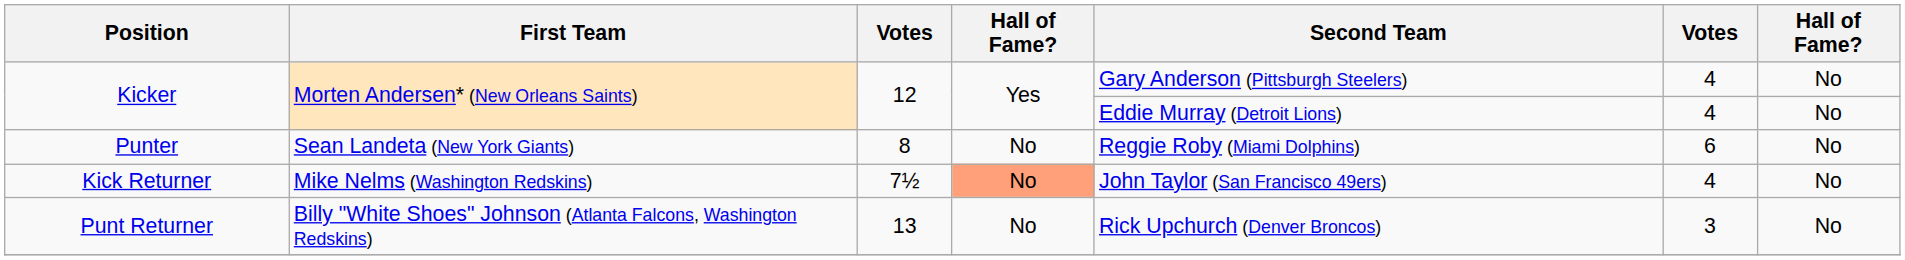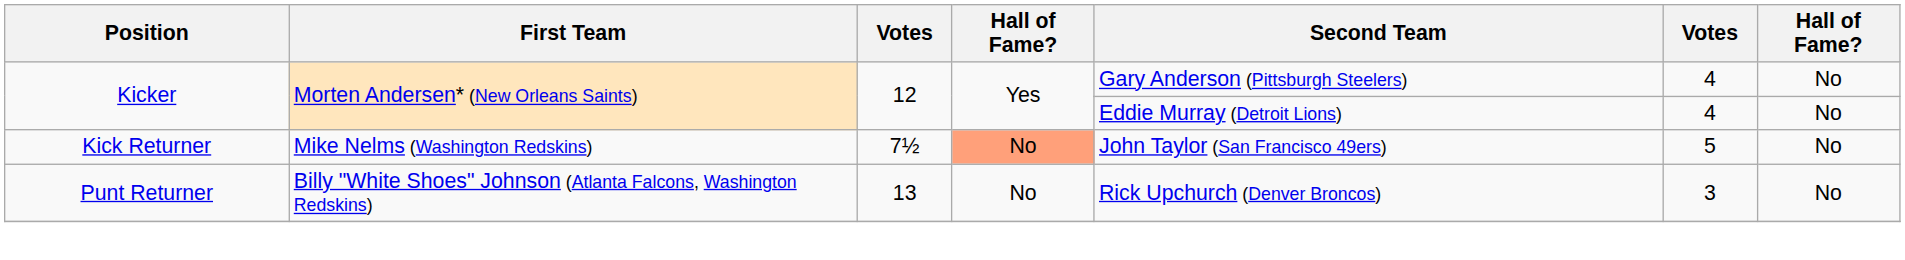- row: Punter | Sean Landeta (New York Giants) | 8 | No | Reggie Roby (Miami Dolphins) | 6 | No
Kick Returner | column 6: 4 -> 5
